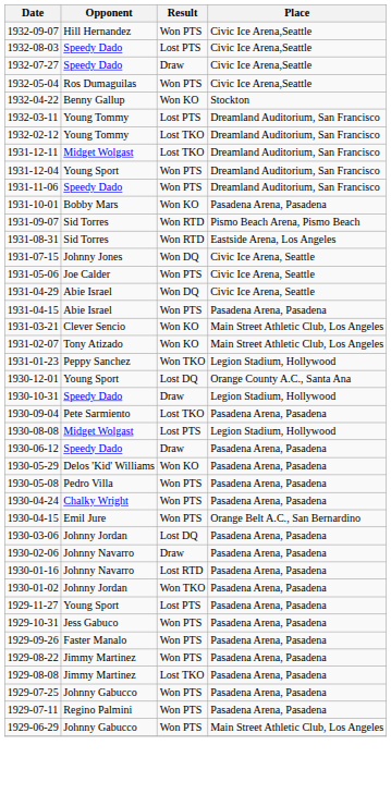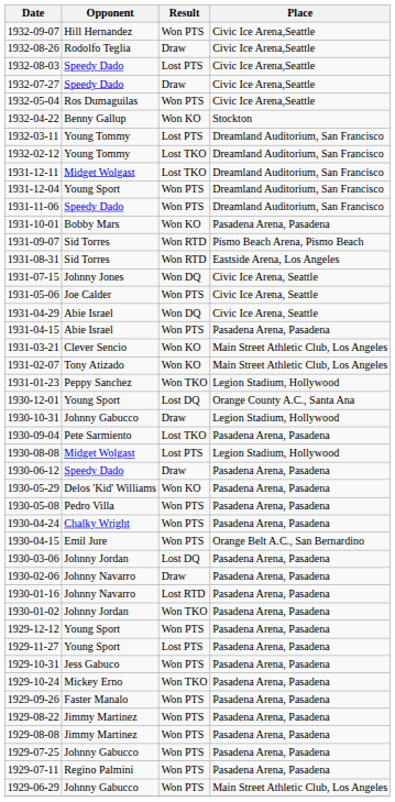+ row: 1932-08-26 | Rodolfo Teglia | Draw | Civic Ice Arena,Seattle
1930-10-31 | Opponent: Speedy Dado -> Johnny Gabucco
+ row: 1929-12-12 | Young Sport | Won PTS | Pasadena Arena, Pasadena
+ row: 1929-10-24 | Mickey Erno | Won TKO | Pasadena Arena, Pasadena
1929-08-08 | Result: Lost TKO -> Won PTS
